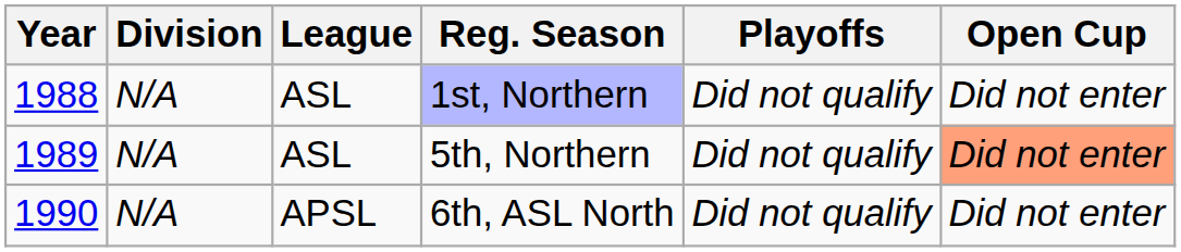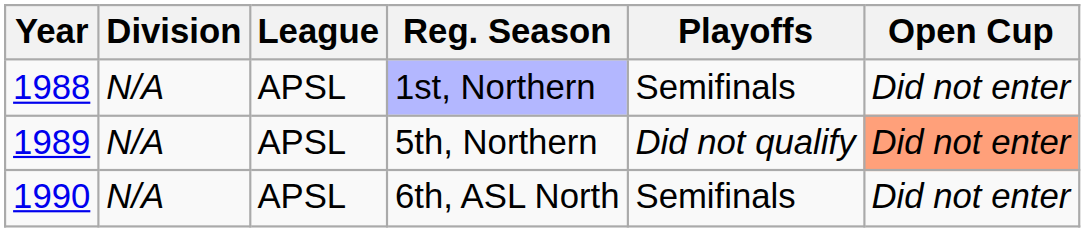1st, Northern | League: ASL -> APSL
1st, Northern | Playoffs: Did not qualify -> Semifinals
5th, Northern | League: ASL -> APSL
6th, ASL North | Playoffs: Did not qualify -> Semifinals
